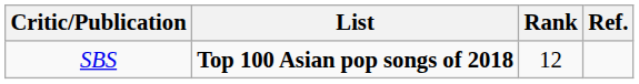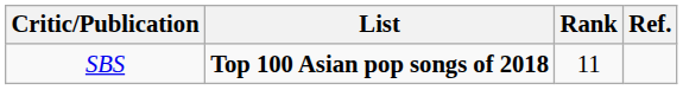SBS | Rank: 12 -> 11
